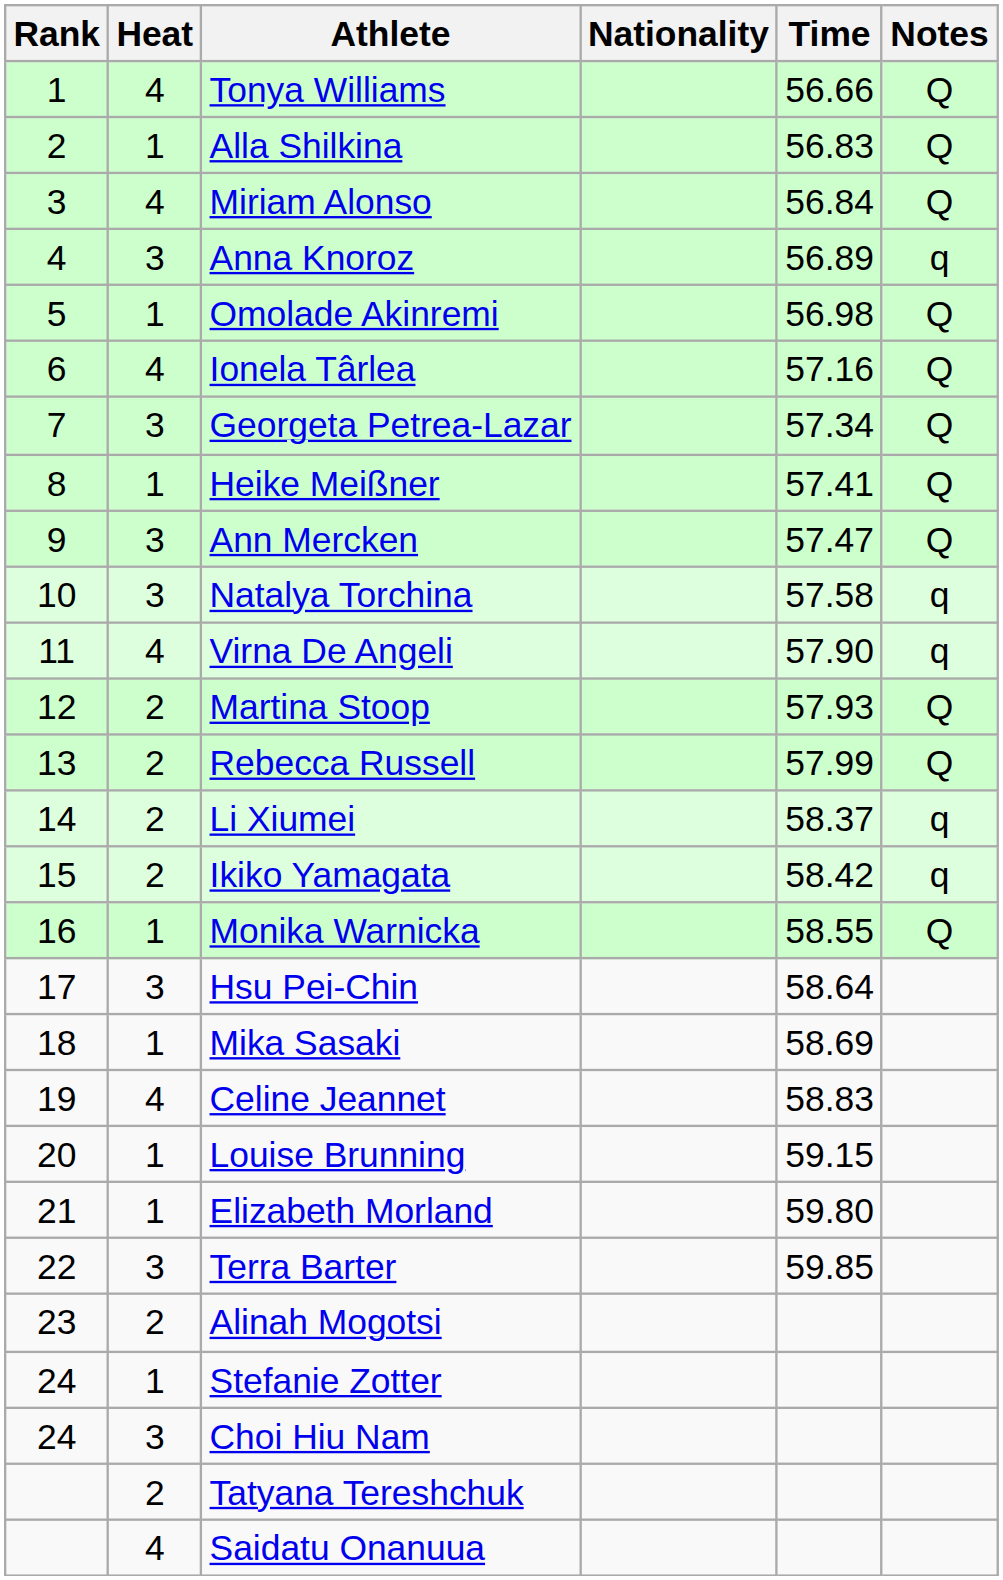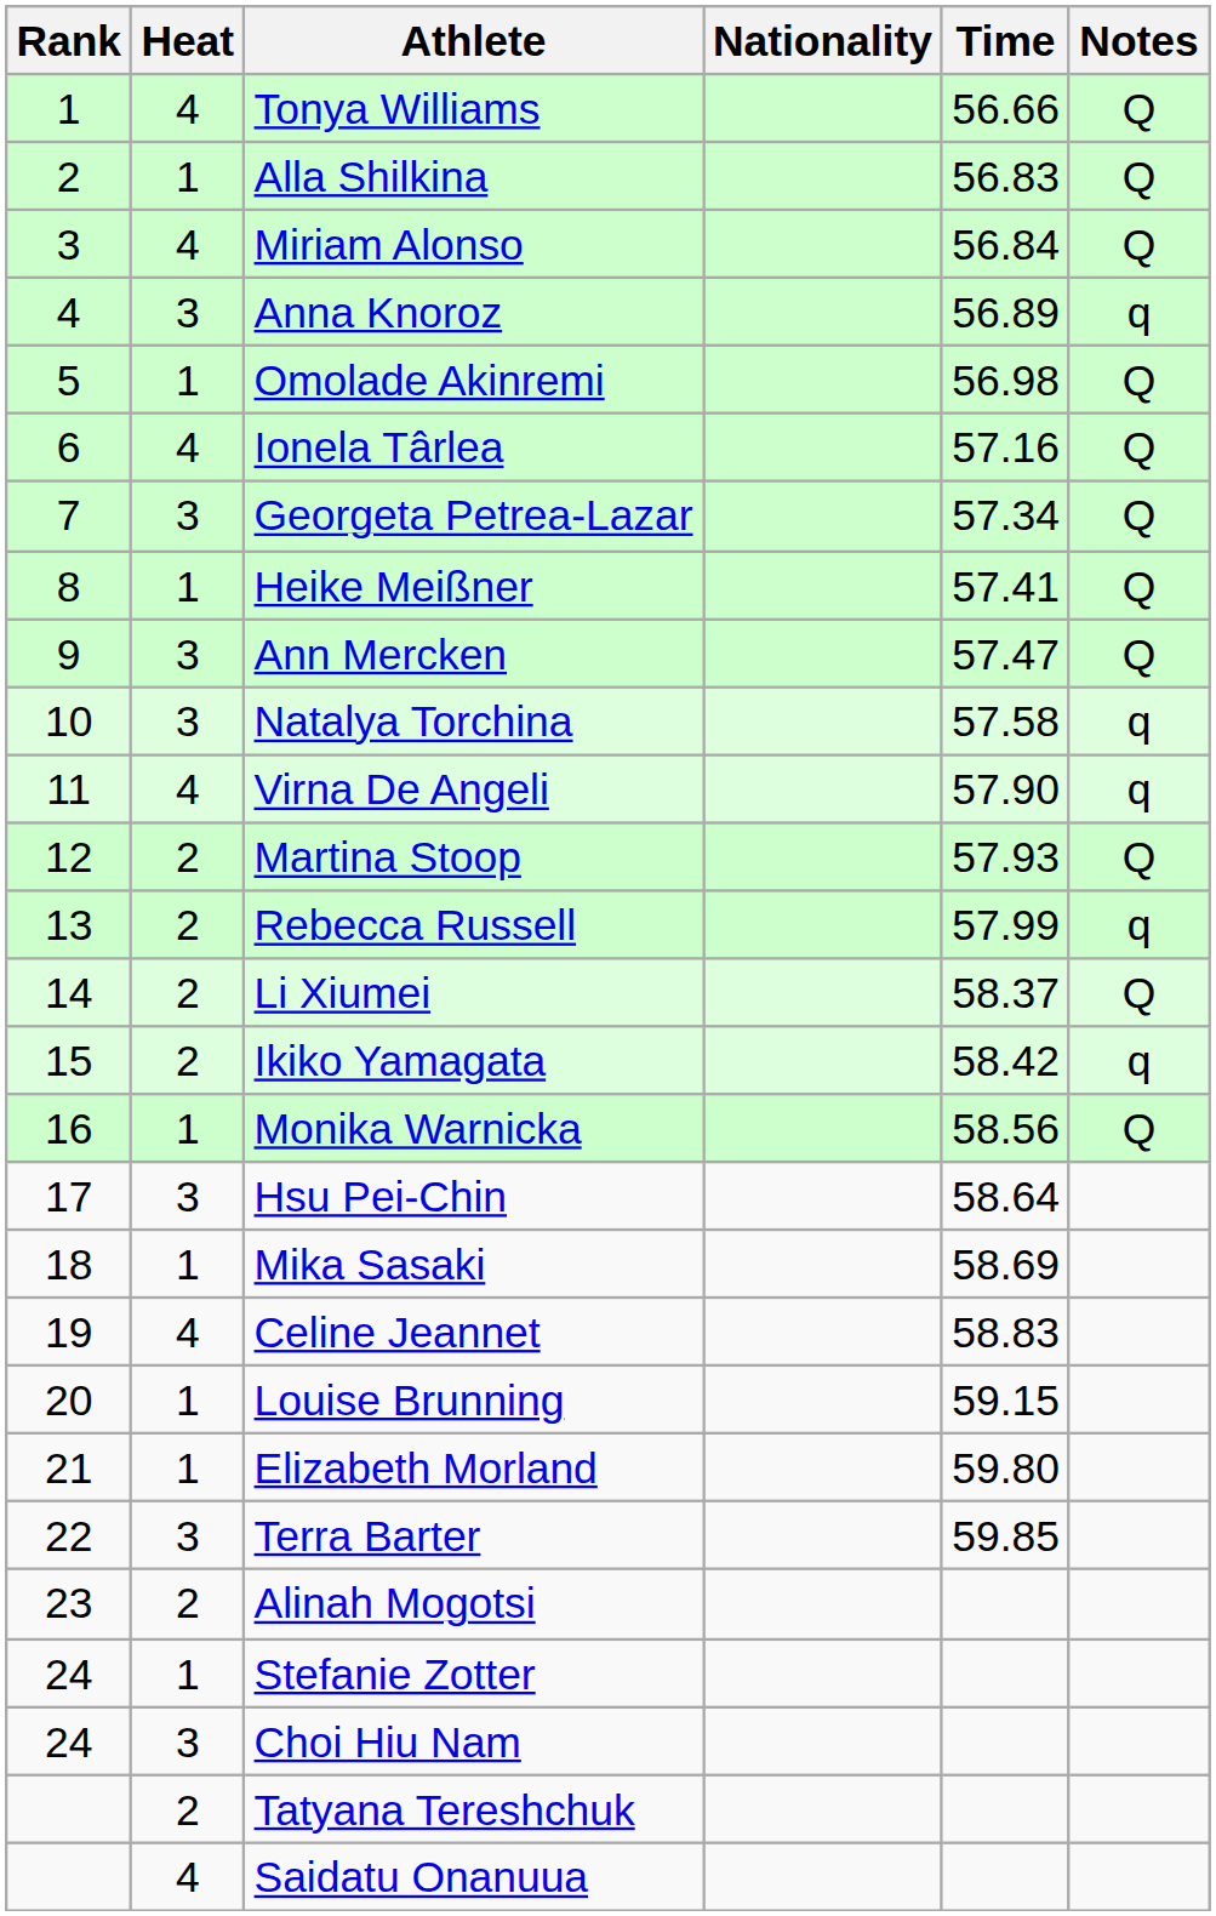Rebecca Russell | Notes: Q -> q
Li Xiumei | Notes: q -> Q
Monika Warnicka | Time: 58.55 -> 58.56
